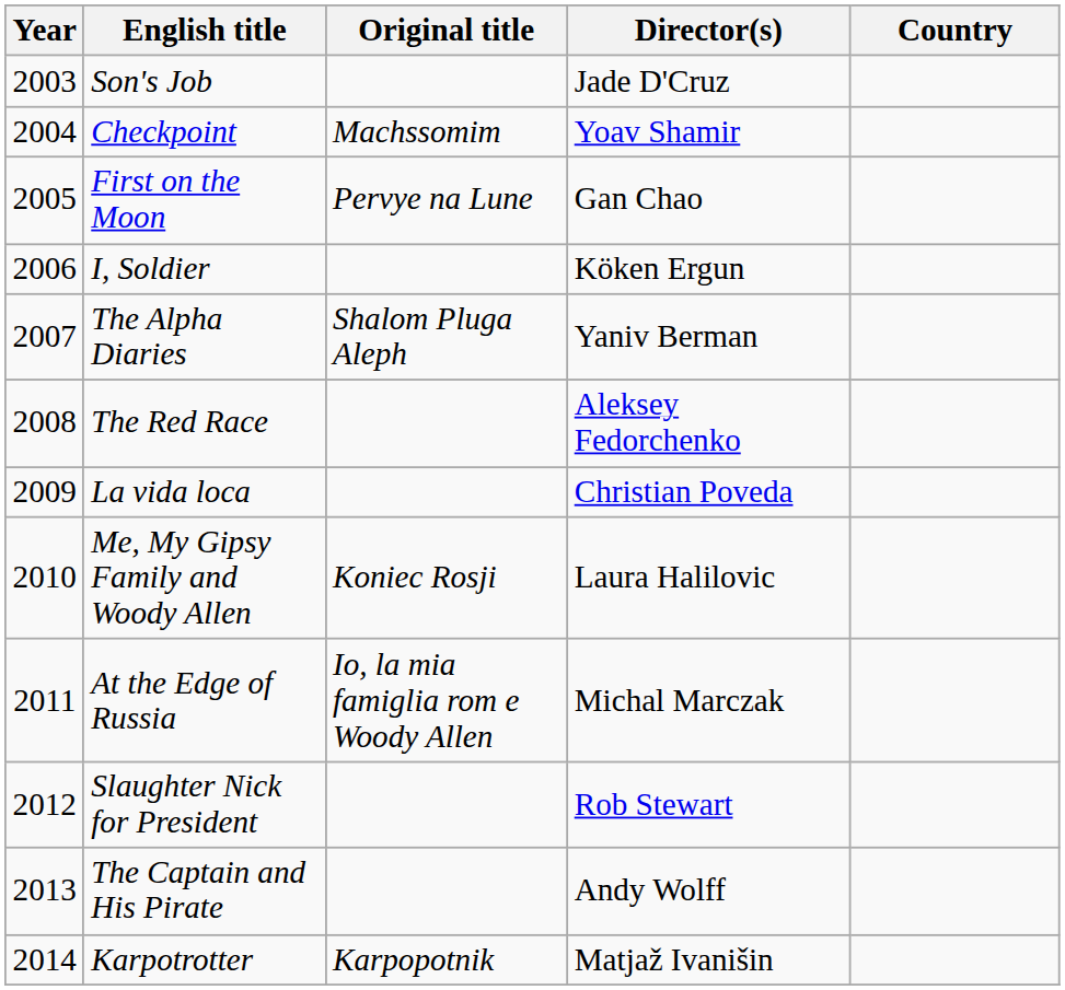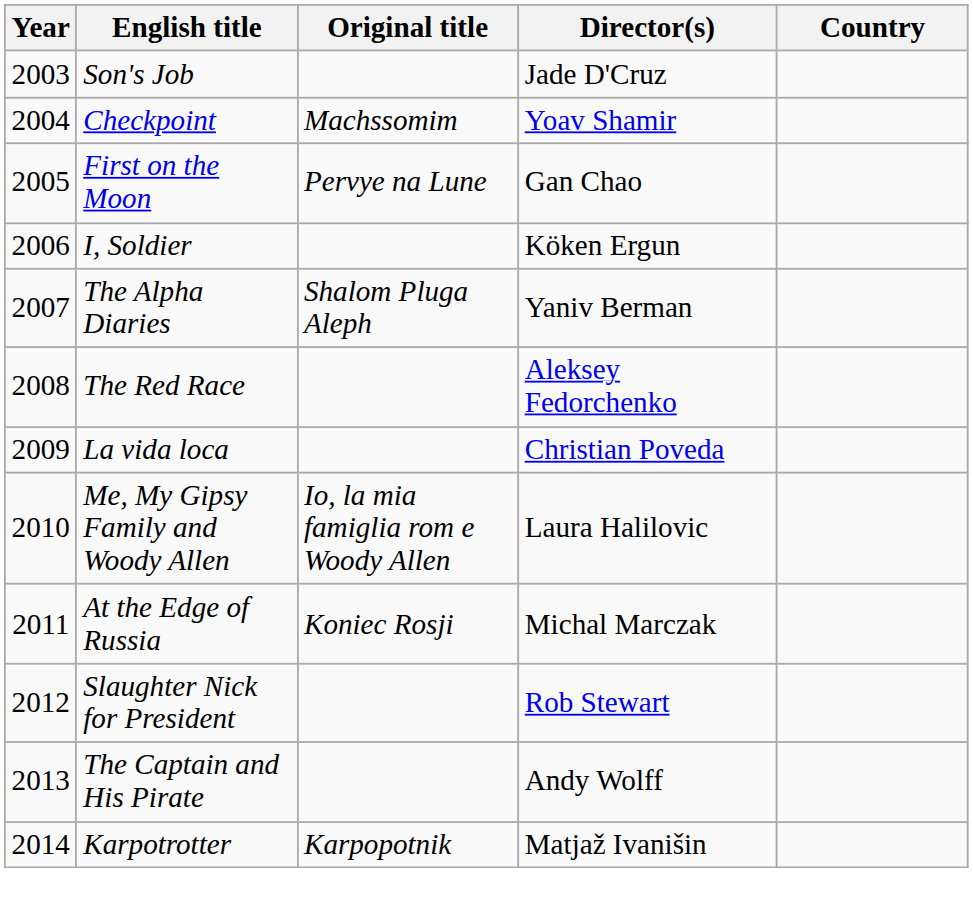Me, My Gipsy Family and Woody Allen | Original title: Koniec Rosji -> Io, la mia famiglia rom e Woody Allen
At the Edge of Russia | Original title: Io, la mia famiglia rom e Woody Allen -> Koniec Rosji
